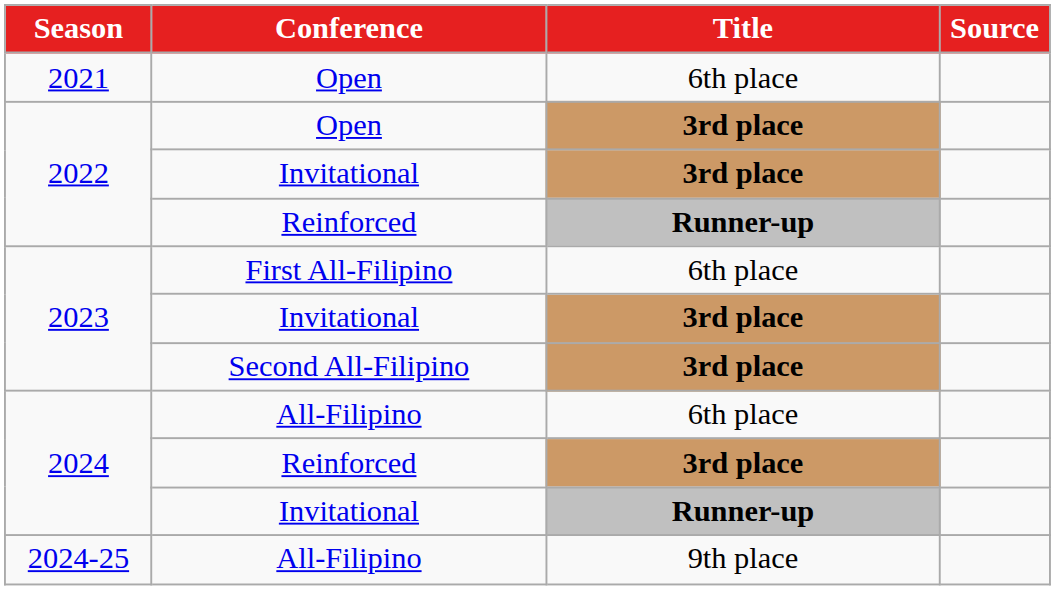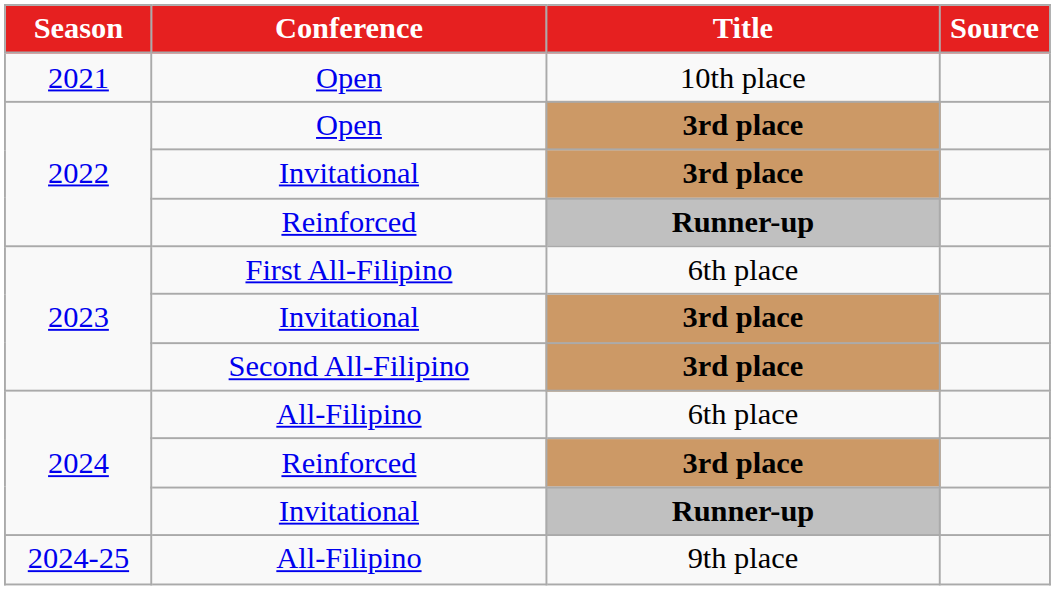2021 / Open | Title: 6th place -> 10th place
